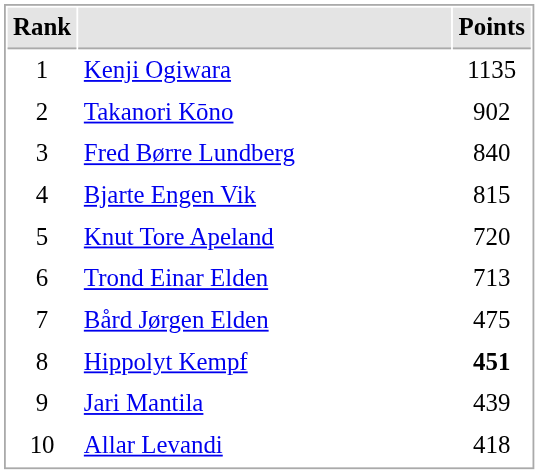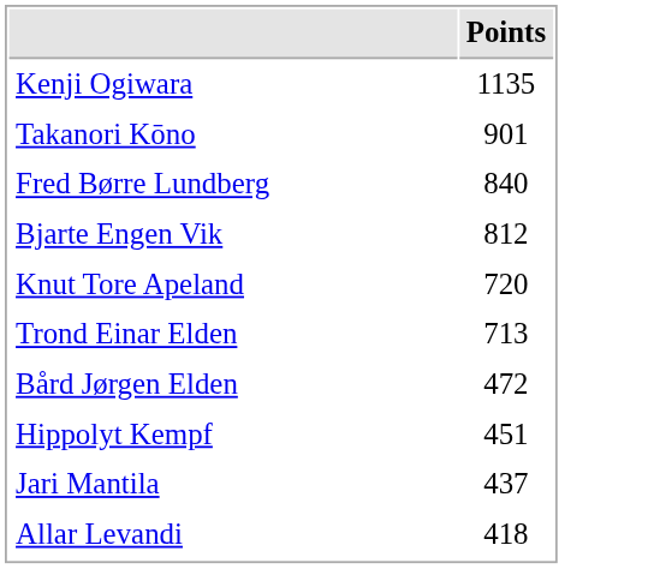- column: Rank | 1 | 2 | 3 | 4 | 5 | 6 | 7 | 8 | 9 | 10
Takanori Kōno | Points: 902 -> 901
Bjarte Engen Vik | Points: 815 -> 812
Bård Jørgen Elden | Points: 475 -> 472
Hippolyt Kempf | Points: bold -> normal
Jari Mantila | Points: 439 -> 437
